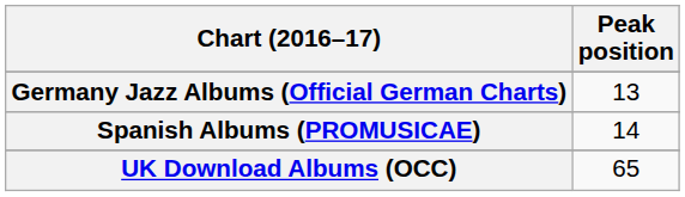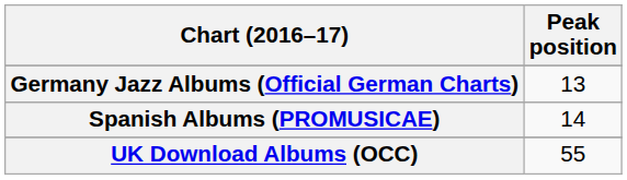UK Download Albums (OCC) | Peak position: 65 -> 55
